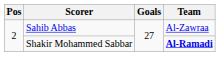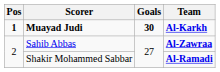+ row: 1 | Muayad Judi | 30 | Al-Karkh
Sahib Abbas | Team: normal -> bold
